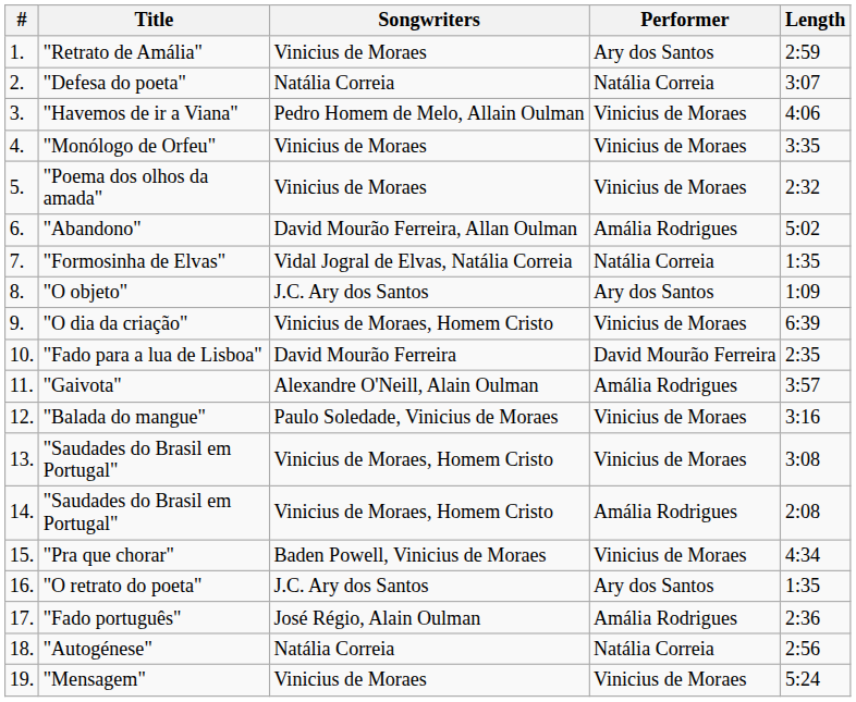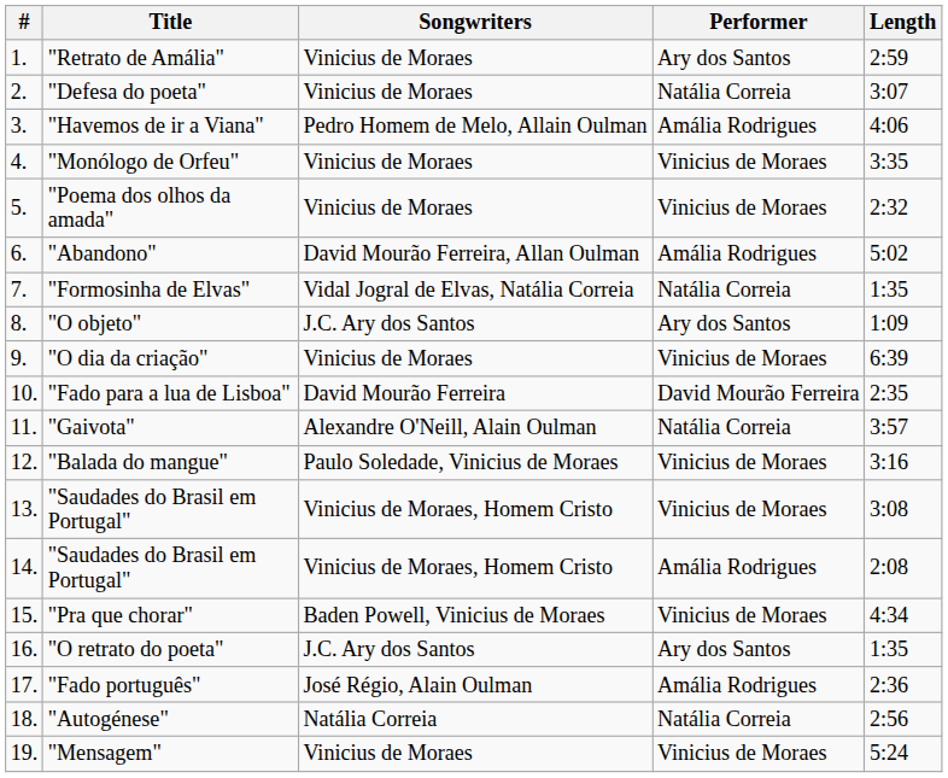"Defesa do poeta" | Songwriters: Natália Correia -> Vinicius de Moraes
"Havemos de ir a Viana" | Performer: Vinicius de Moraes -> Amália Rodrigues
"O dia da criação" | Songwriters: Vinicius de Moraes, Homem Cristo -> Vinicius de Moraes
"Gaivota" | Performer: Amália Rodrigues -> Natália Correia
